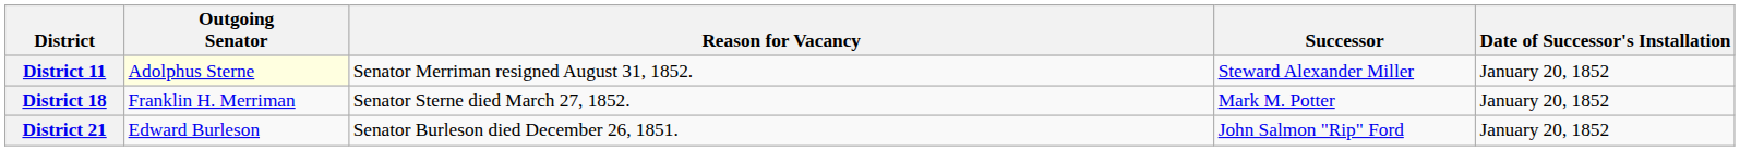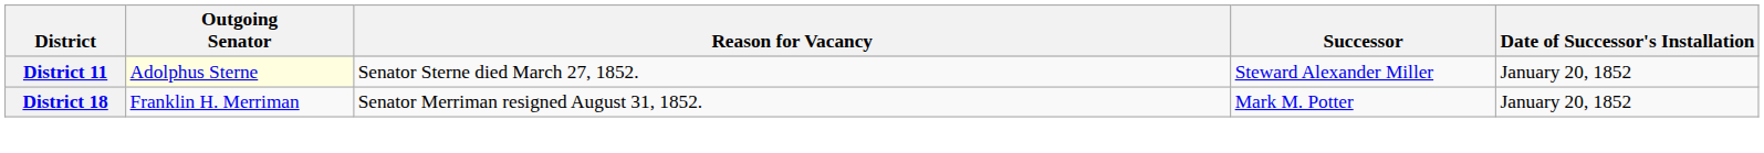District 11 | Reason for Vacancy: Senator Merriman resigned August 31, 1852. -> Senator Sterne died March 27, 1852.
District 18 | Reason for Vacancy: Senator Sterne died March 27, 1852. -> Senator Merriman resigned August 31, 1852.
- row: District 21 | Edward Burleson | Senator Burleson died December 26, 1851. | John Salmon "Rip" Ford | January 20, 1852
